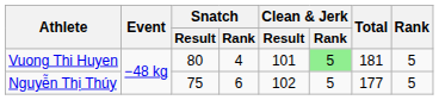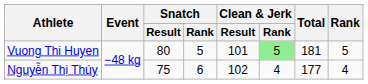Vuong Thi Huyen | Snatch / Rank: 4 -> 5
Nguyễn Thị Thúy | Clean & Jerk / Rank: 5 -> 4
Nguyễn Thị Thúy | Rank: 5 -> 4
